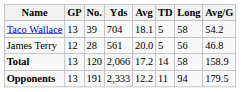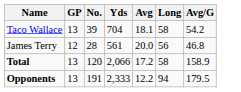- column: TD | 5 | 5 | 14 | 11
